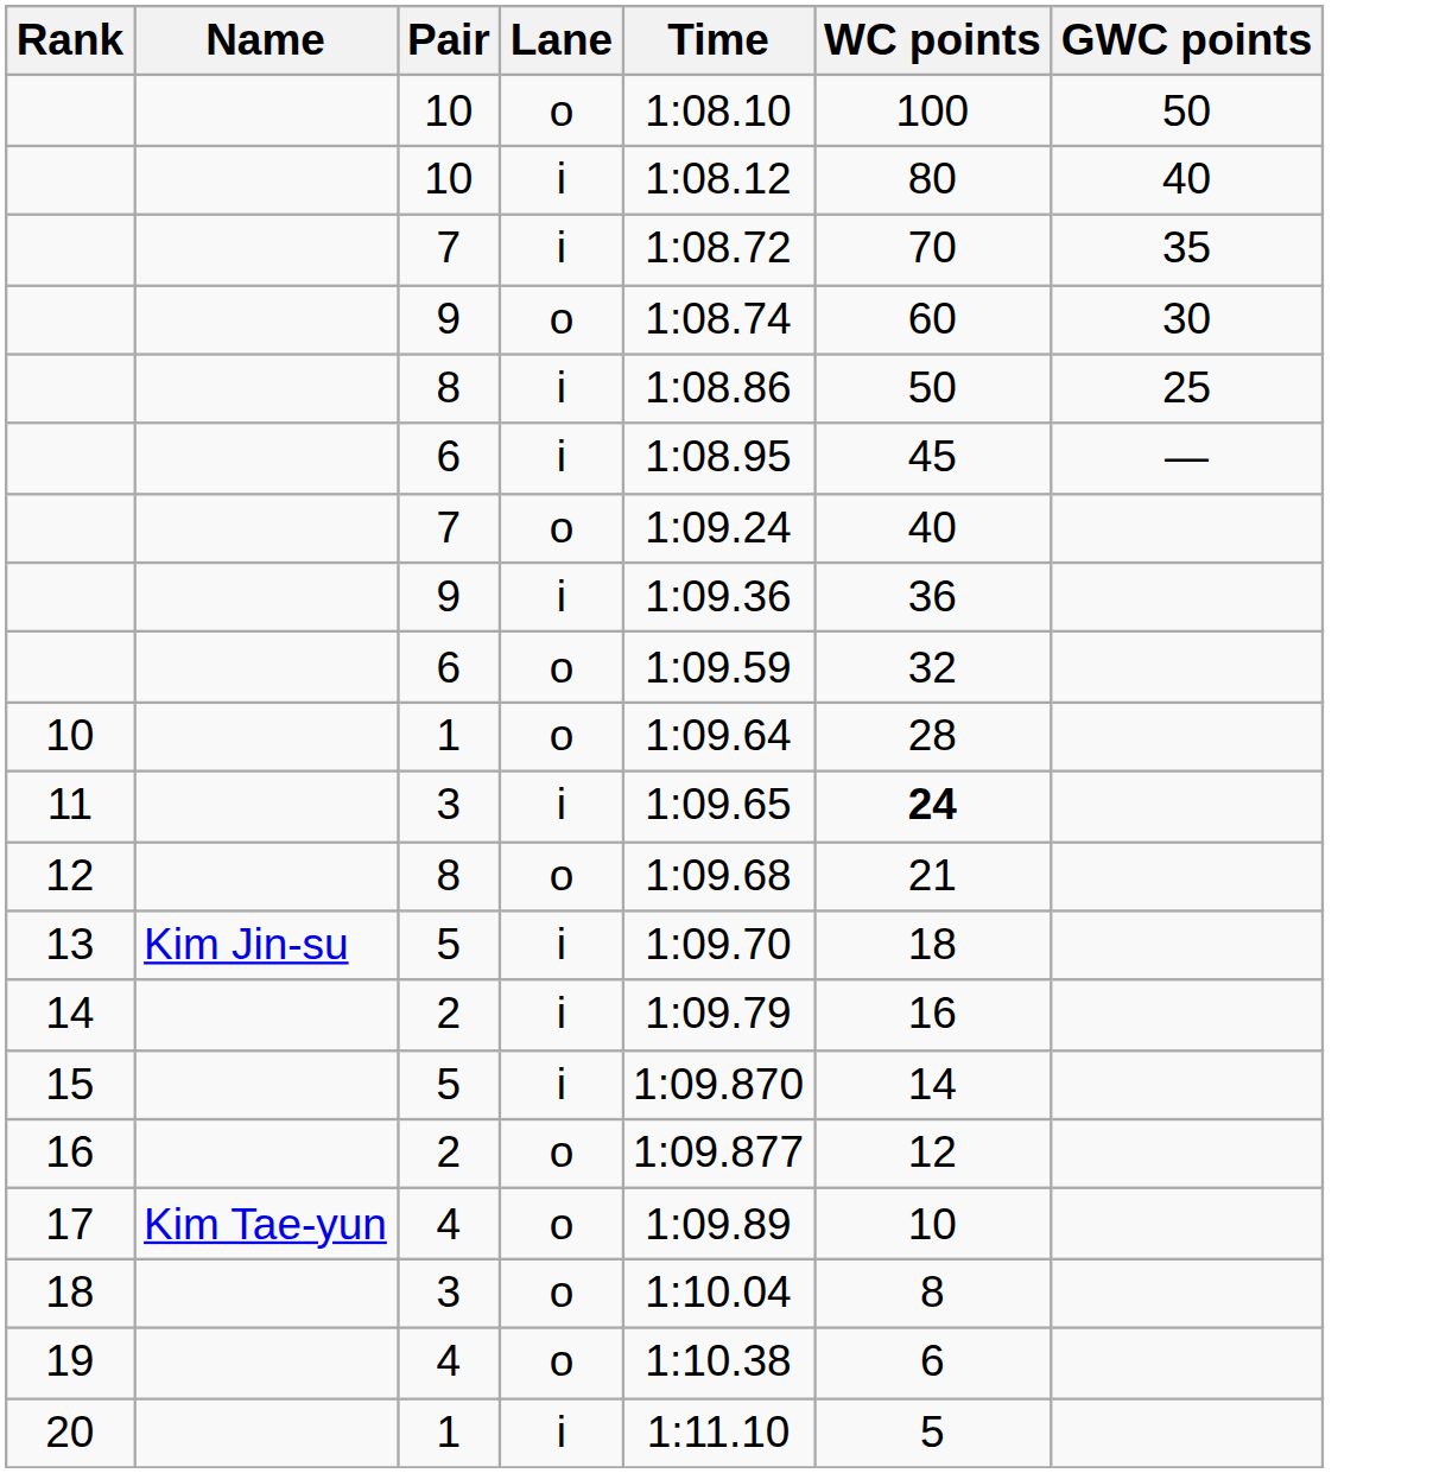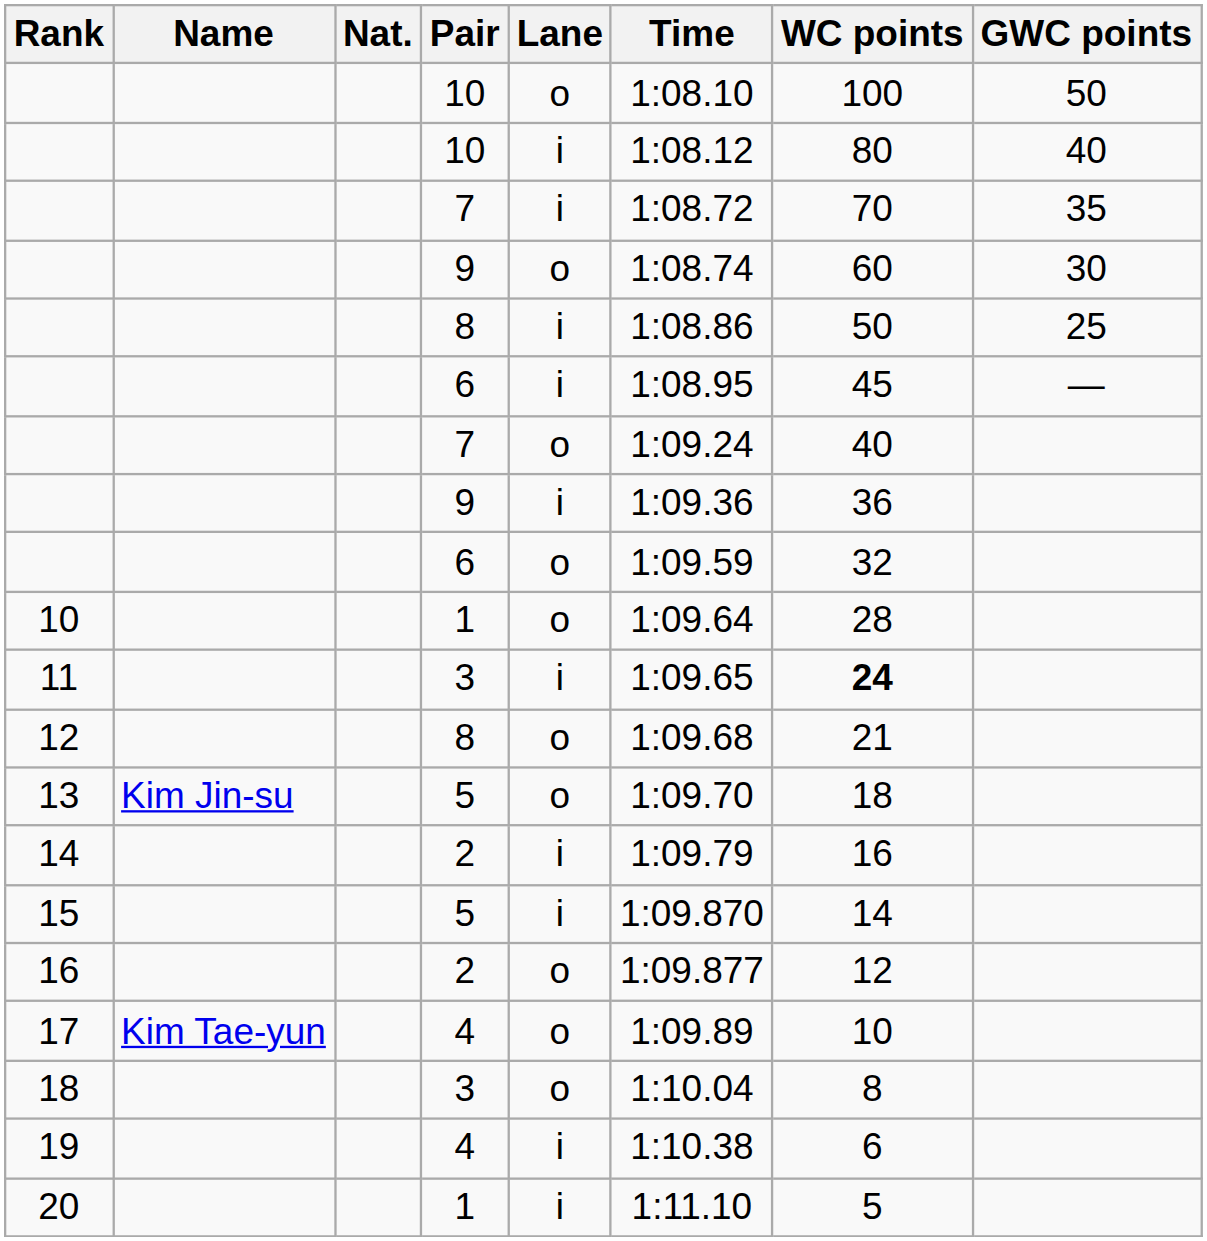+ column: Nat.
13 | Lane: i -> o
19 | Lane: o -> i
